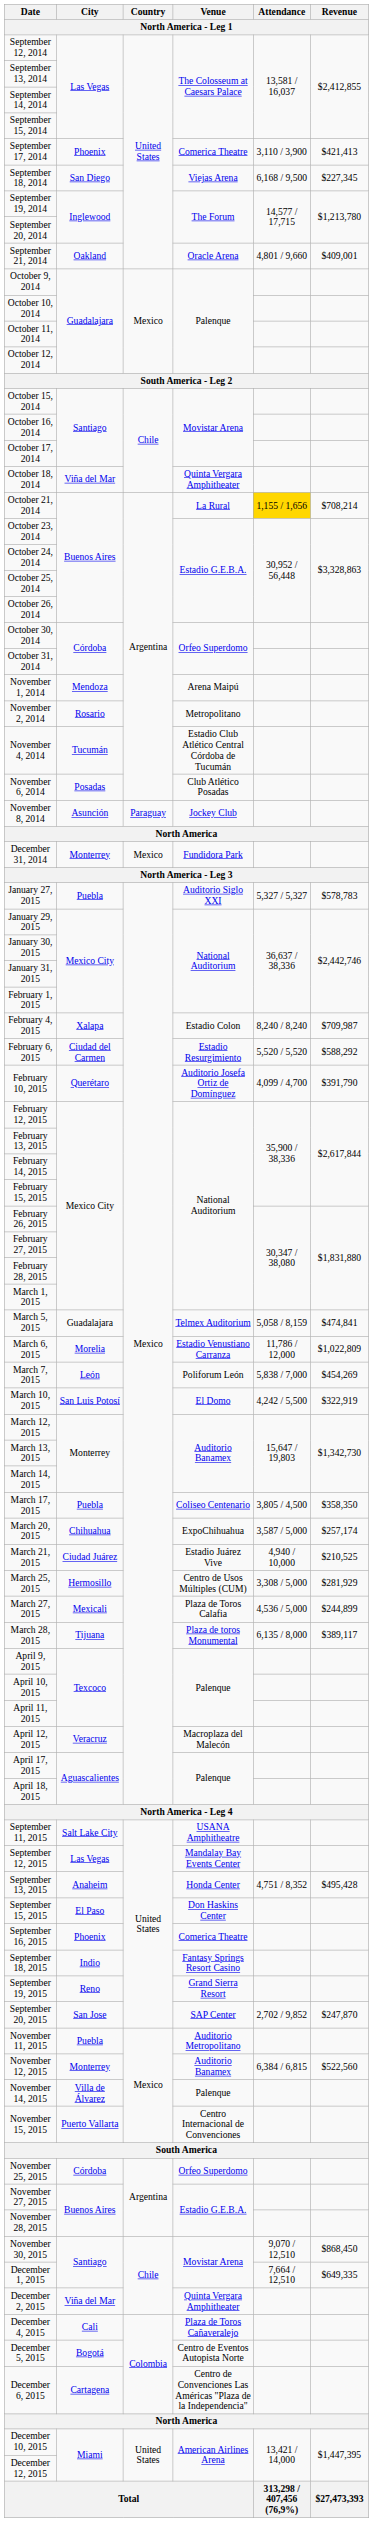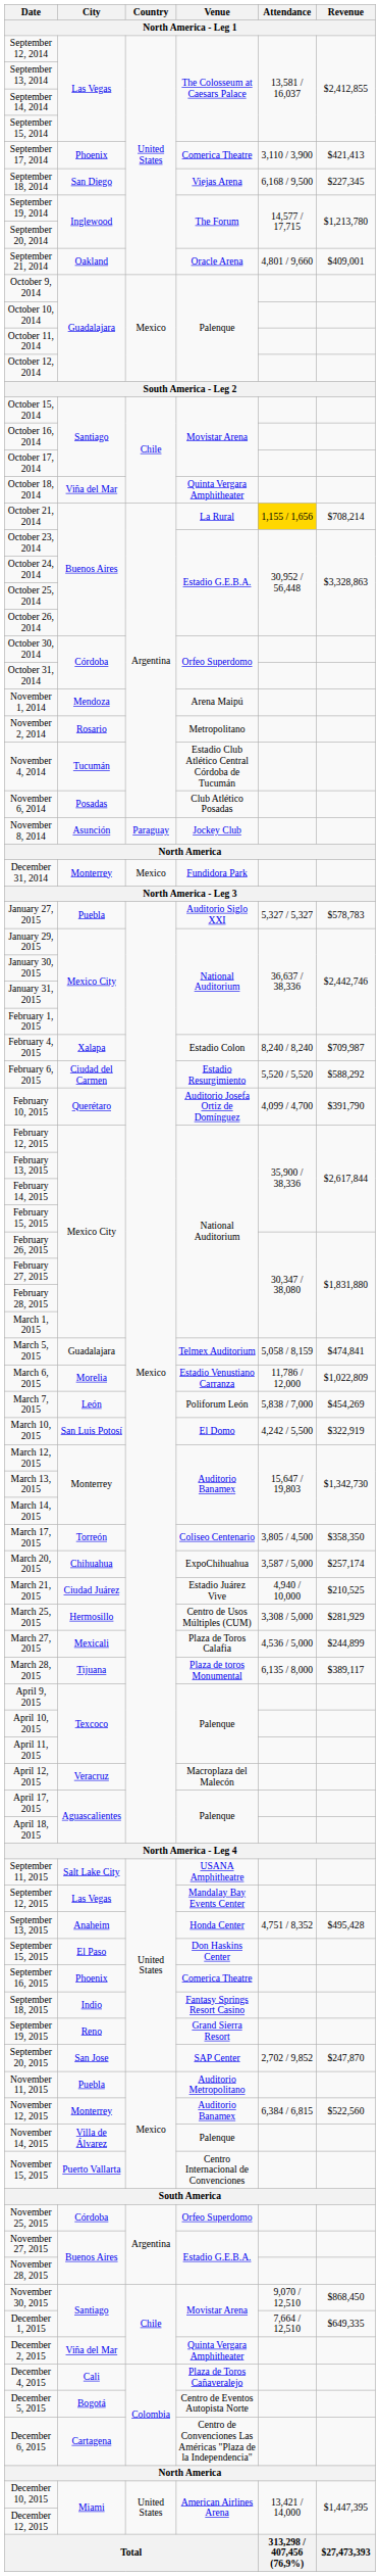March 17, 2015 | City: Puebla -> Torreón
